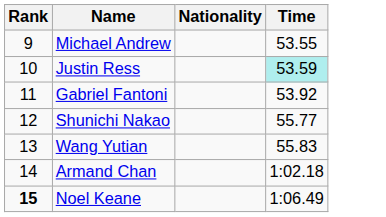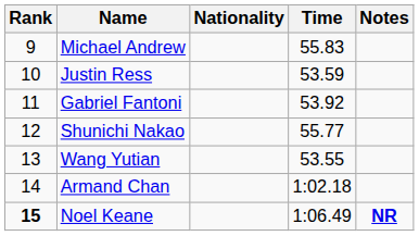+ column: Notes | NR
Michael Andrew | Time: 53.55 -> 55.83
Justin Ress | Time: paleturquoise background -> no background
Wang Yutian | Time: 55.83 -> 53.55
